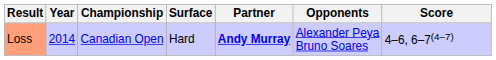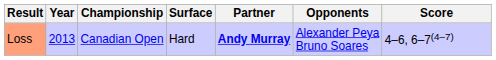Loss | Year: 2014 -> 2013
